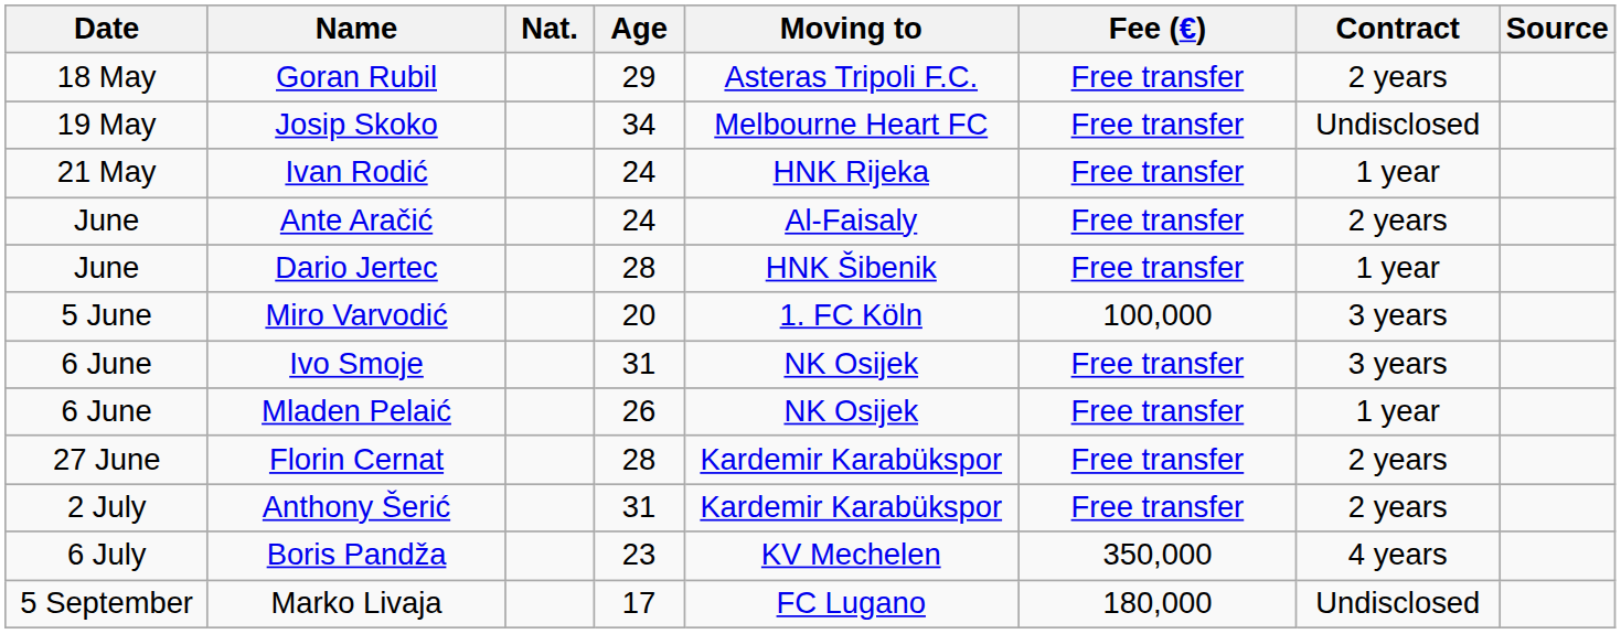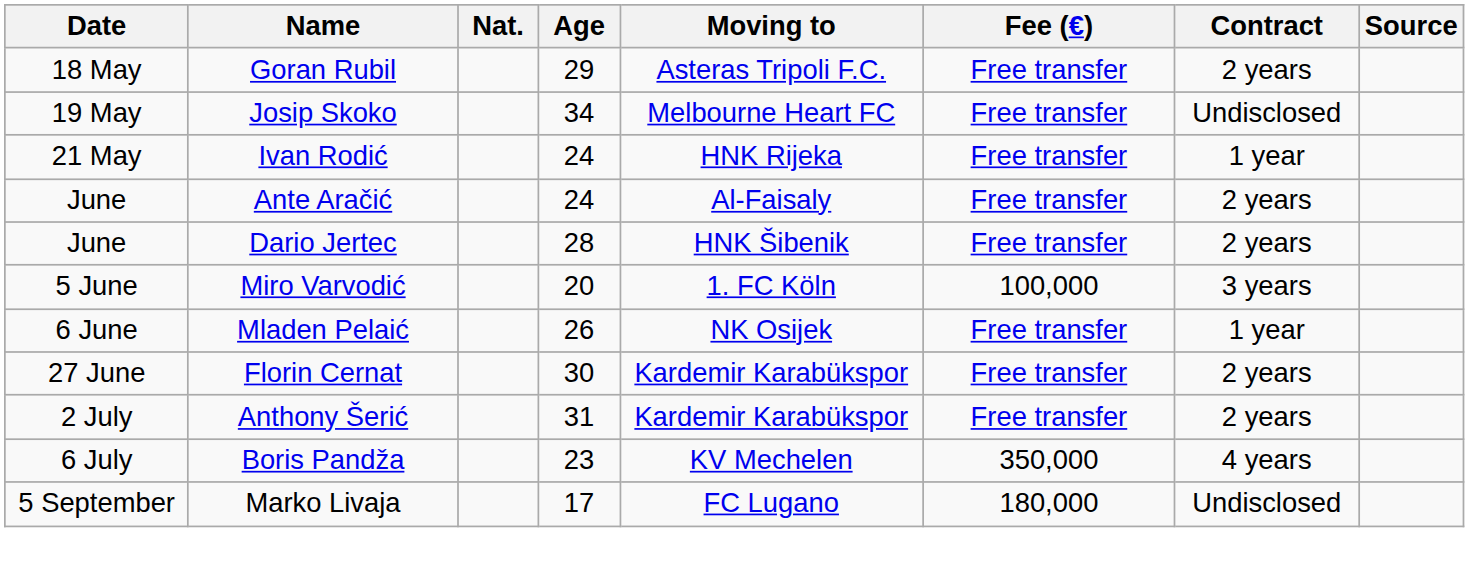Dario Jertec | Contract: 1 year -> 2 years
- row: 6 June | Ivo Smoje | 31 | NK Osijek | Free transfer | 3 years
Florin Cernat | Age: 28 -> 30
